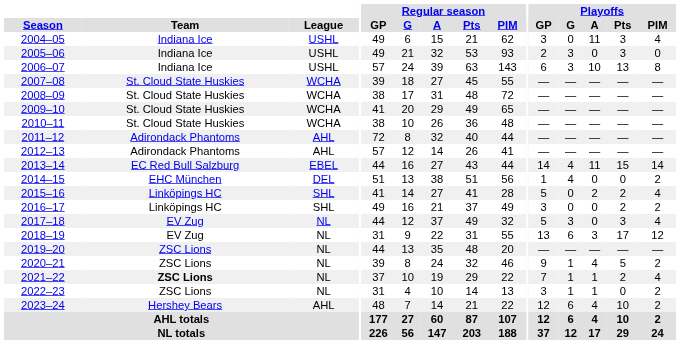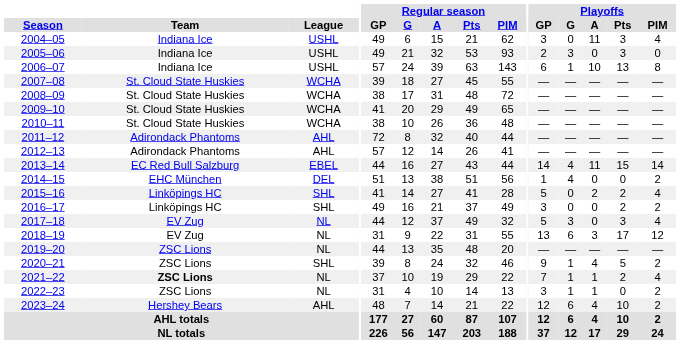2006–07 | Playoffs / G: 3 -> 1
2020–21 | League: NL -> SHL
